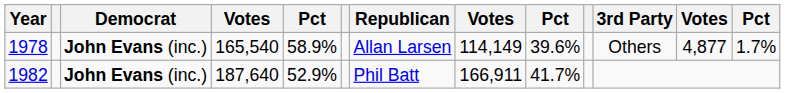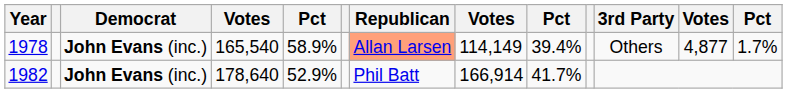1978 | Republican: no background -> lightsalmon background
1978 | column 9: 39.6% -> 39.4%
1982 | column 4: 187,640 -> 178,640
1982 | column 8: 166,911 -> 166,914
